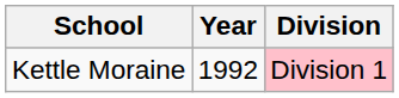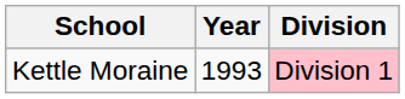Kettle Moraine | Year: 1992 -> 1993
